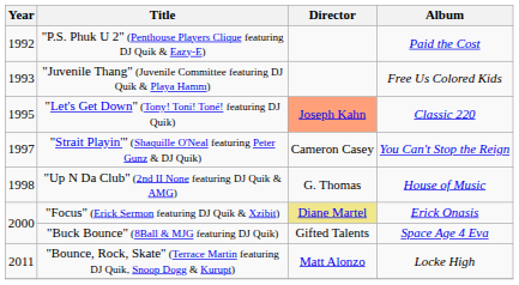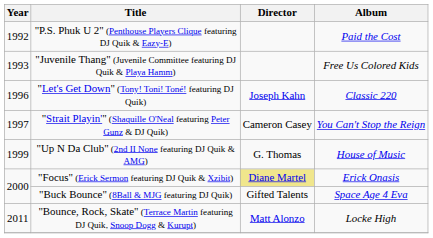"Let's Get Down" (Tony! Toni! Toné! featuring DJ Quik) | Year: 1995 -> 1996
"Let's Get Down" (Tony! Toni! Toné! featuring DJ Quik) | Director: lightsalmon background -> no background
"Up N Da Club" (2nd II None featuring DJ Quik & AMG) | Year: 1998 -> 1999
